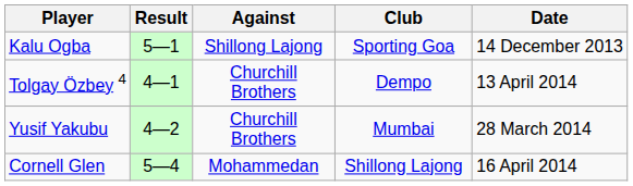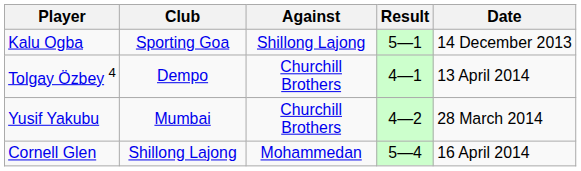columns swapped: Club <-> Result
